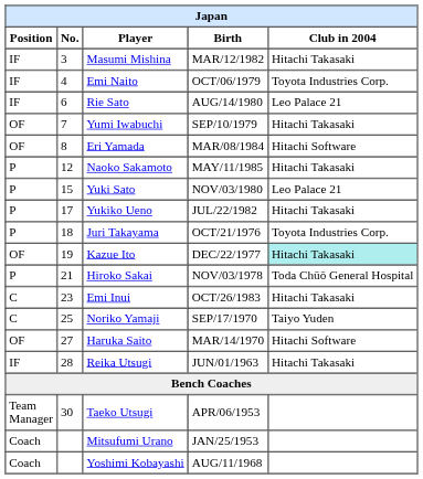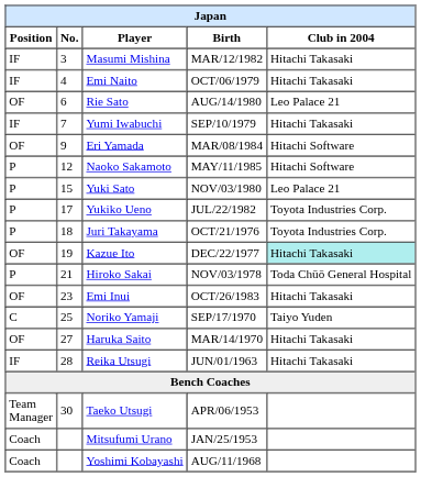Emi Naito | Club in 2004: Toyota Industries Corp. -> Hitachi Takasaki
Rie Sato | Position: IF -> OF
Yumi Iwabuchi | Position: OF -> IF
Eri Yamada | No.: 8 -> 9
Naoko Sakamoto | Club in 2004: Hitachi Takasaki -> Hitachi Software
Yukiko Ueno | Club in 2004: Hitachi Takasaki -> Toyota Industries Corp.
Emi Inui | Position: C -> OF
Haruka Saito | Club in 2004: Hitachi Software -> Hitachi Takasaki
